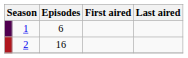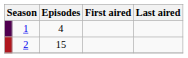1 | Episodes: 6 -> 4
2 | Episodes: 16 -> 15
